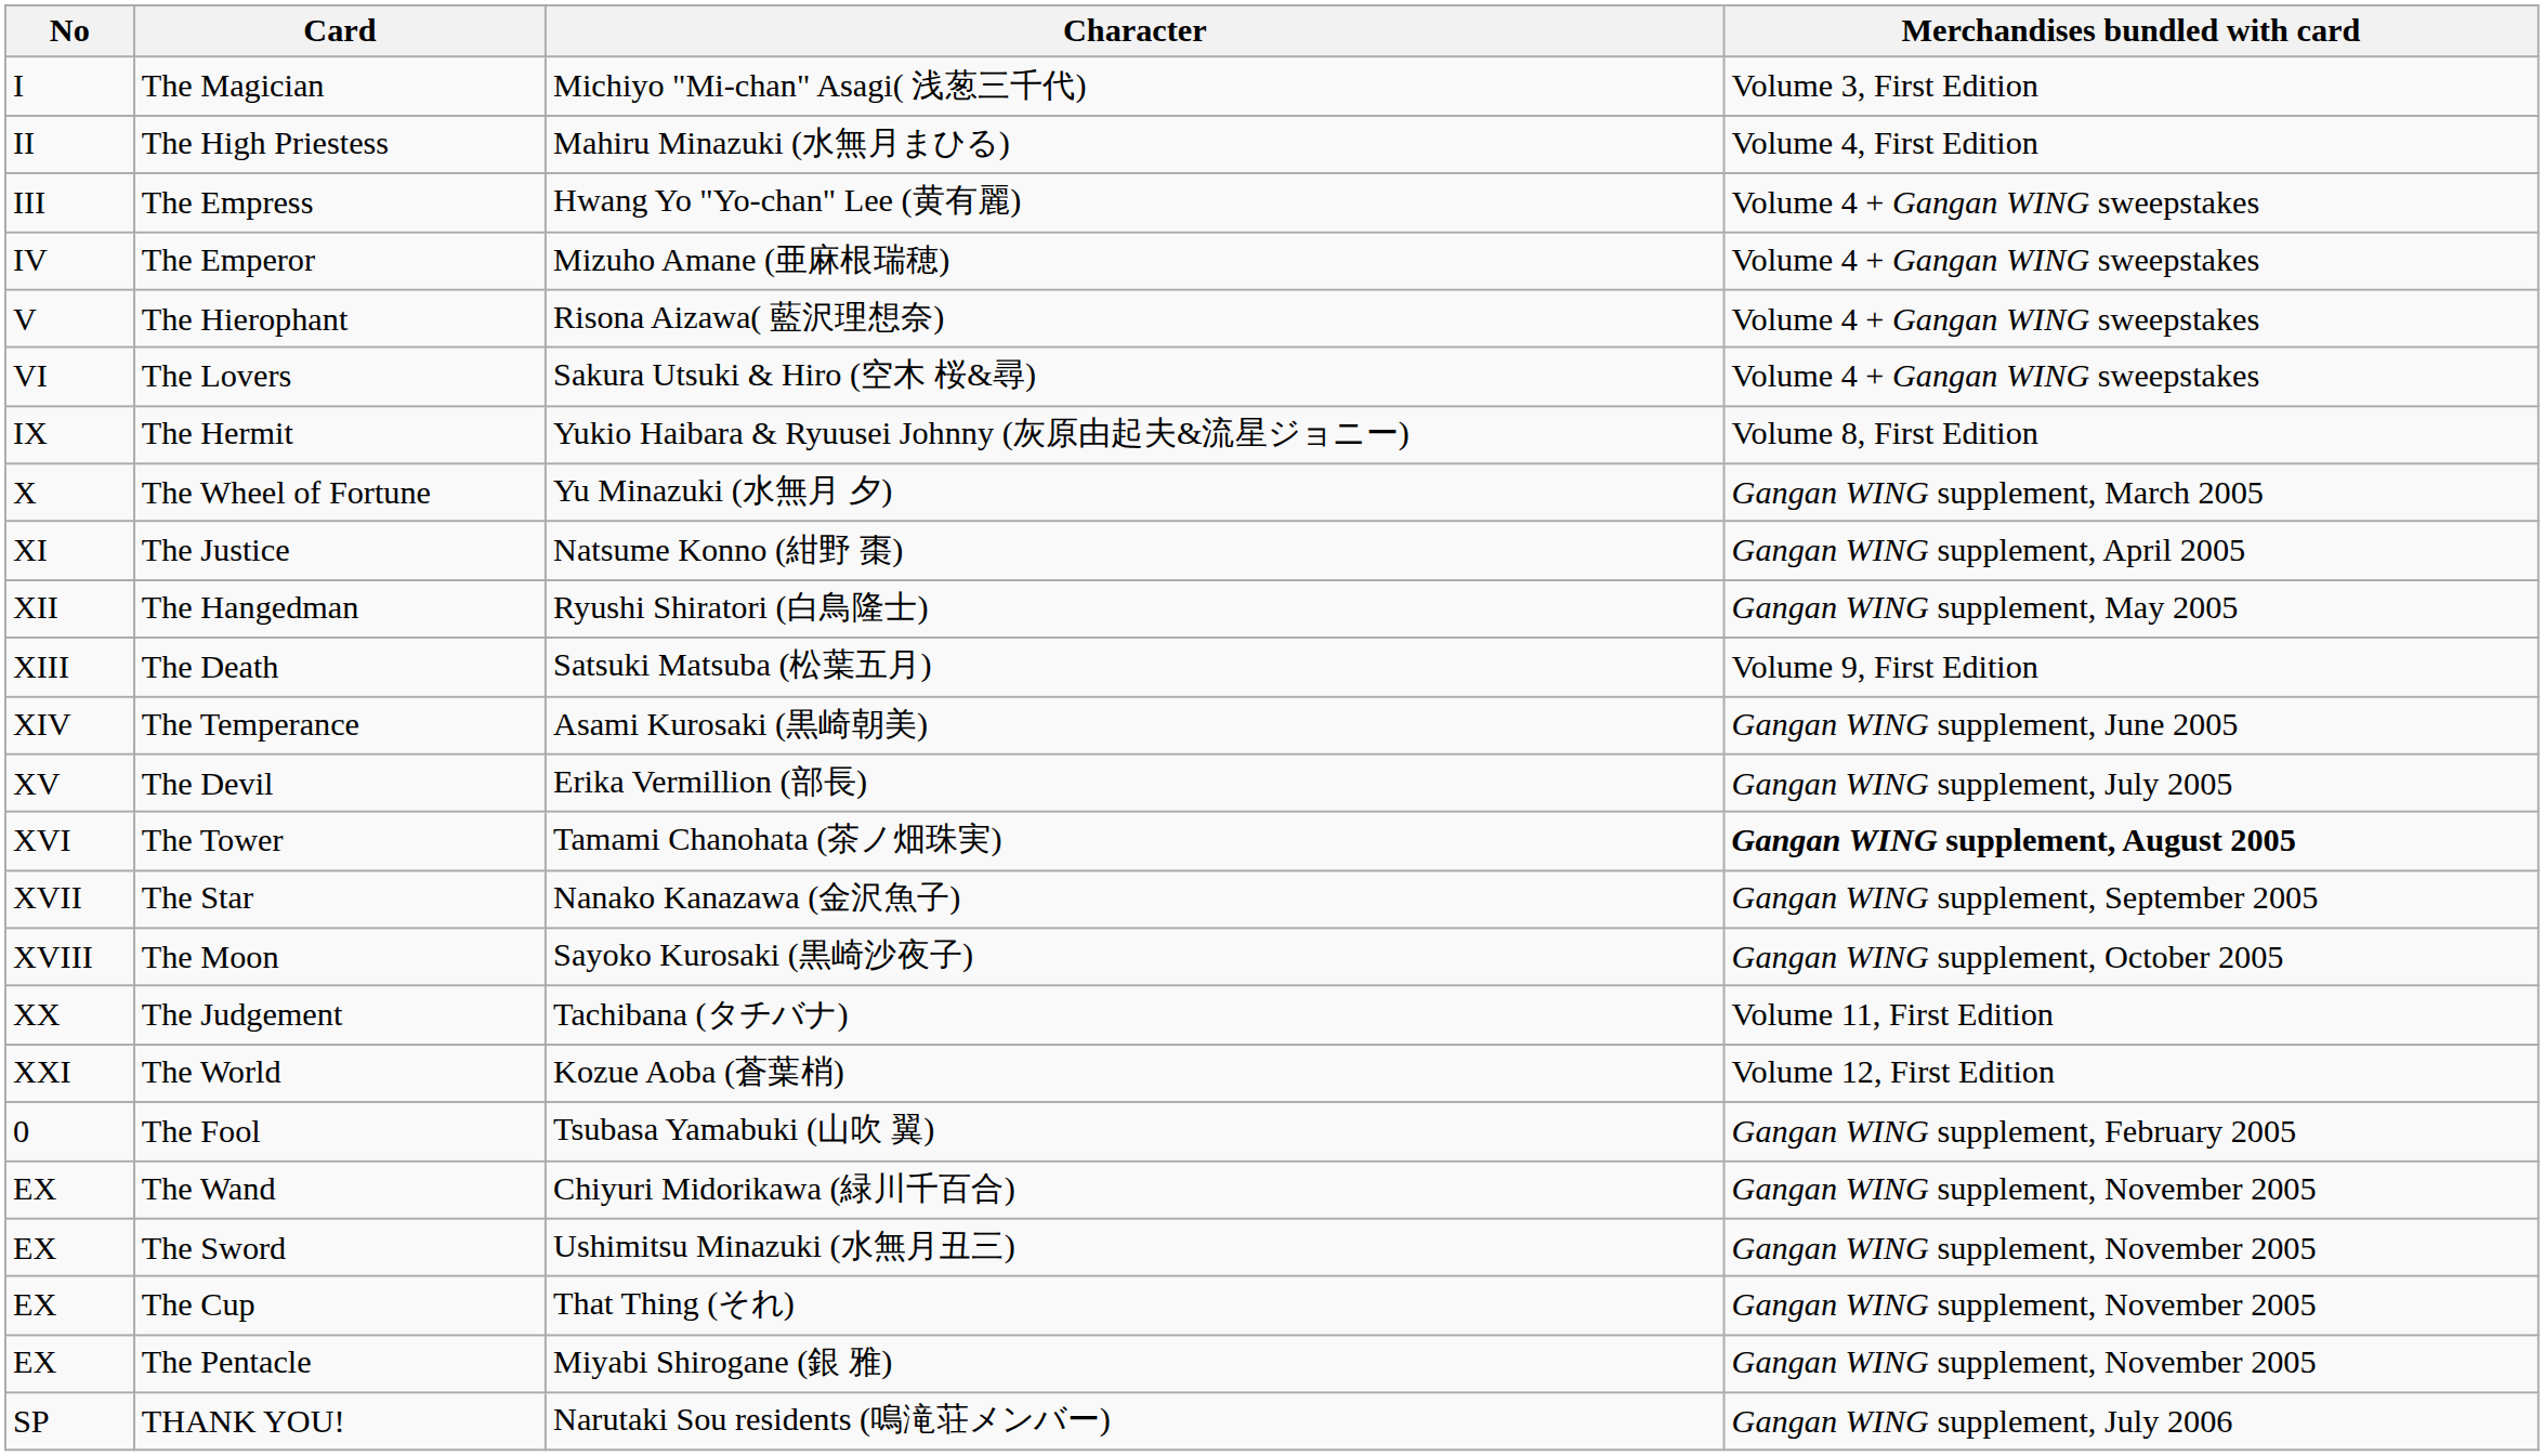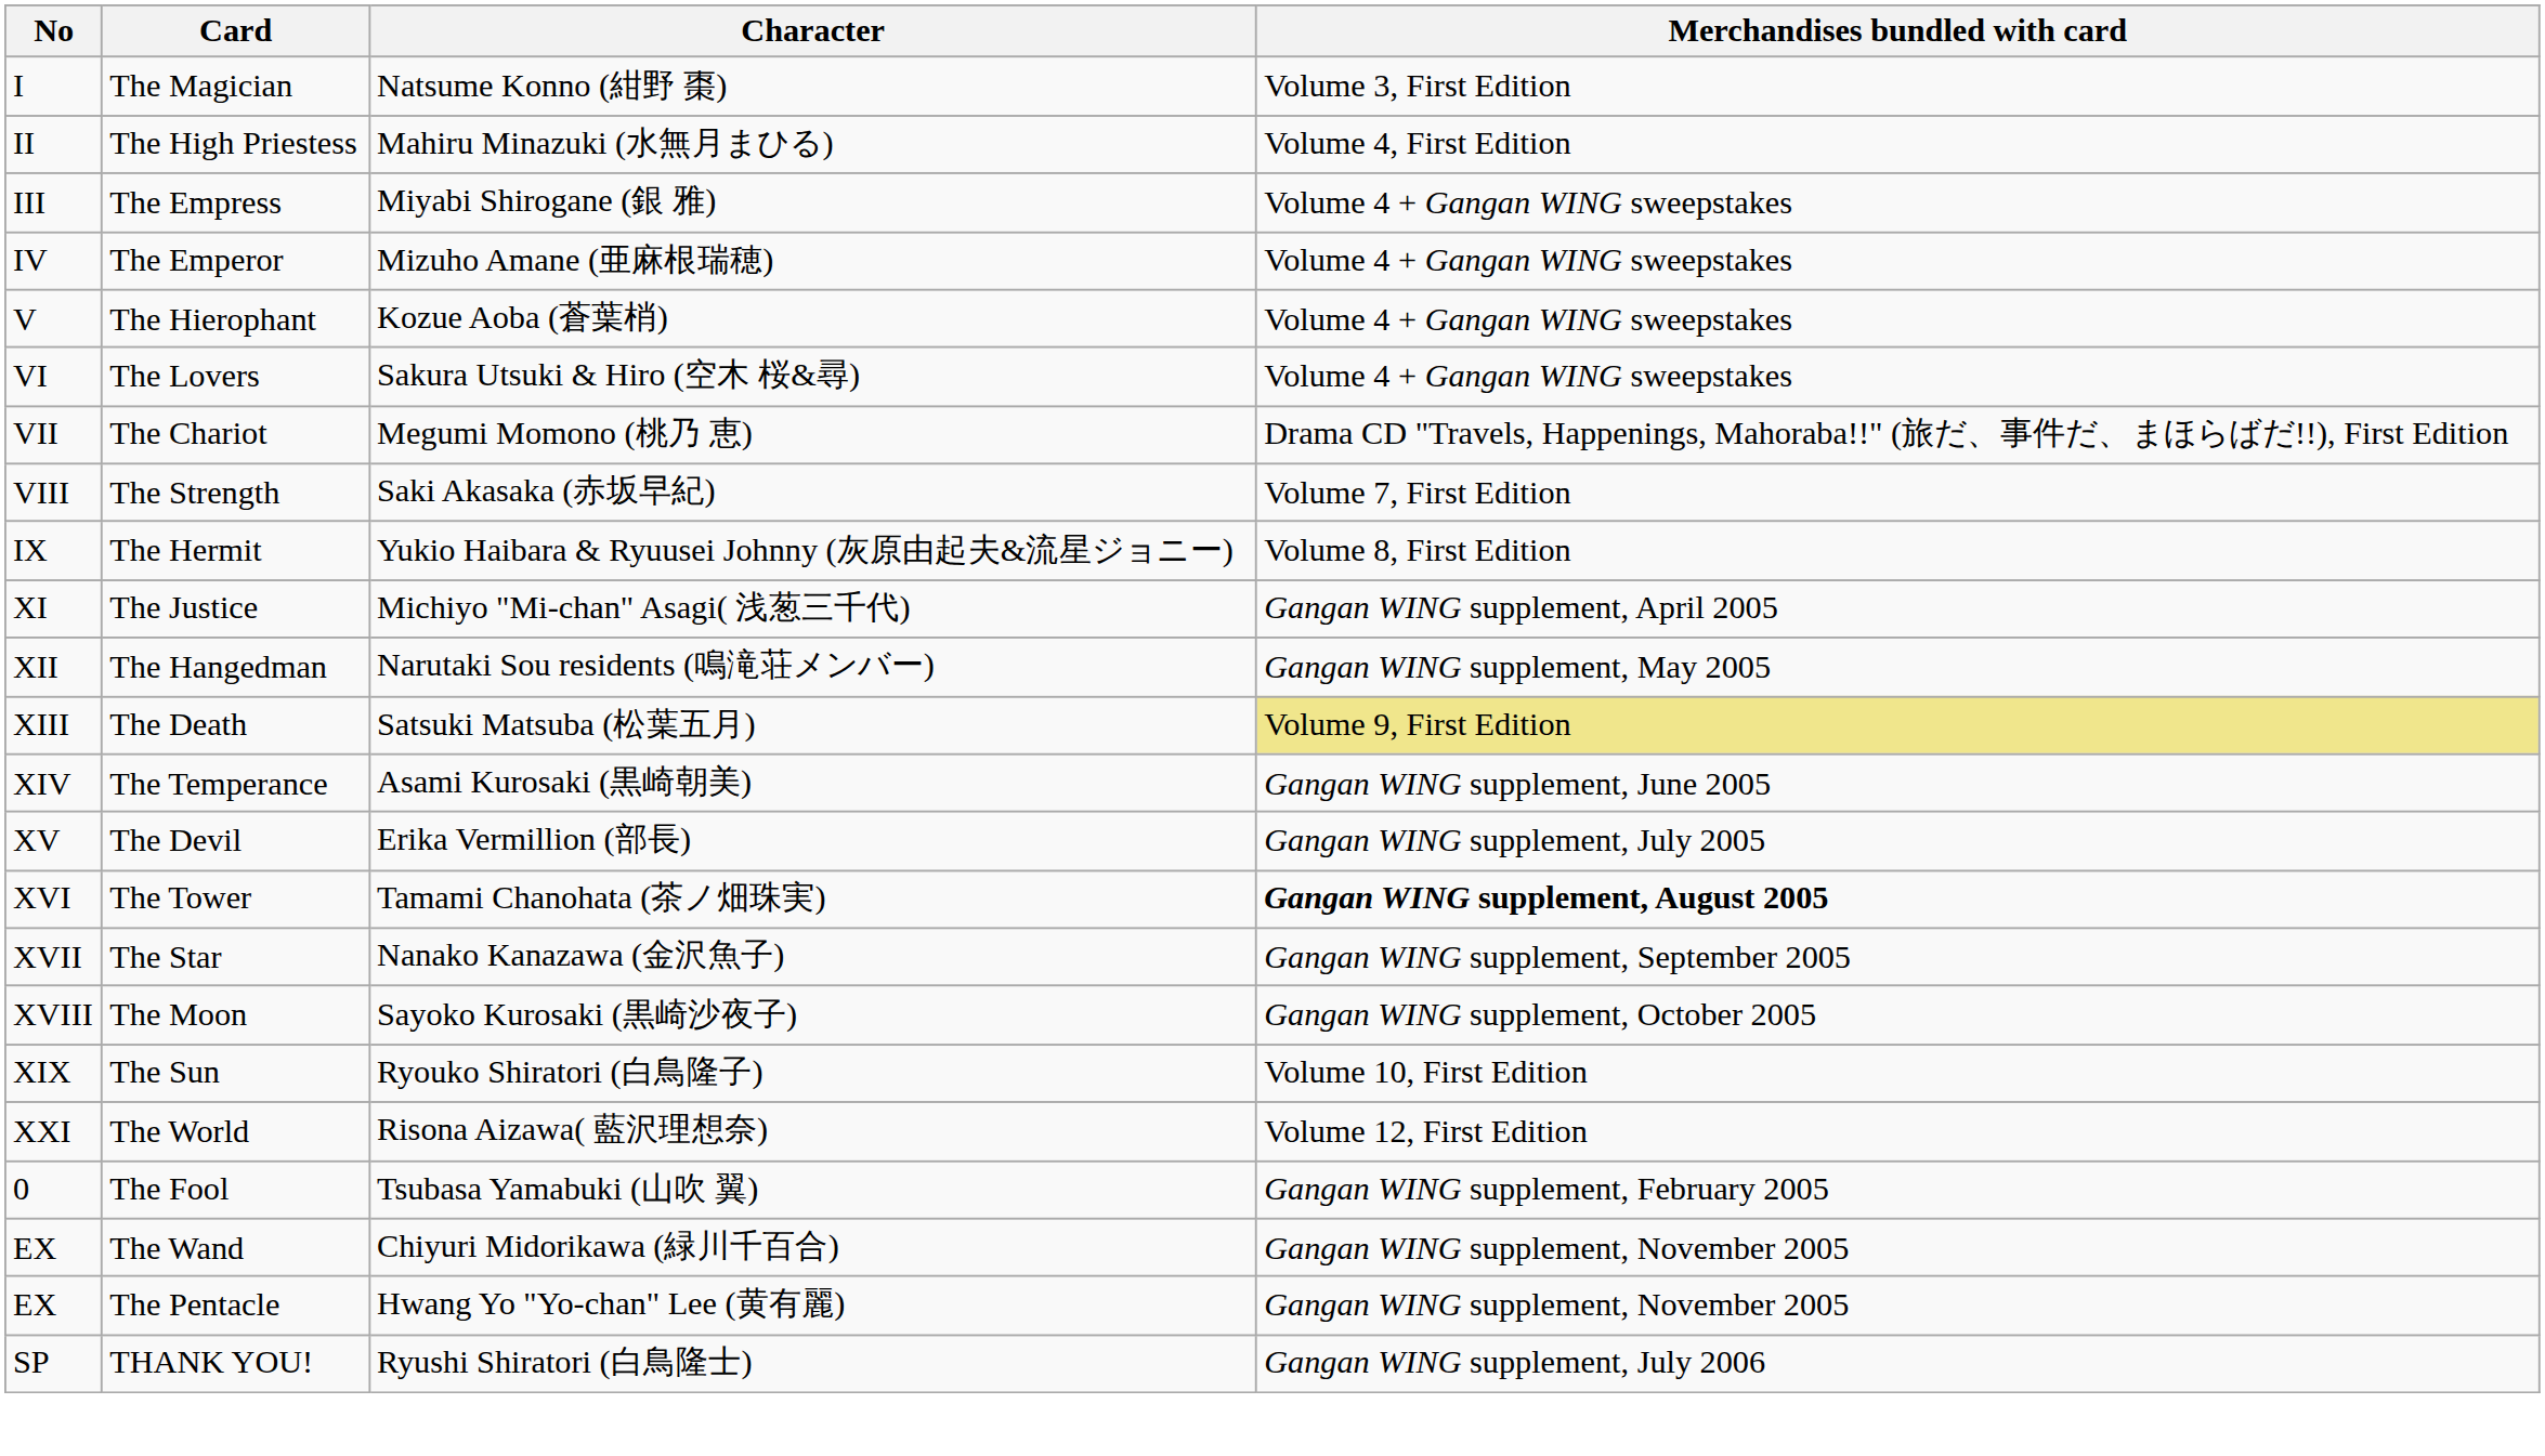The Magician | Character: Michiyo "Mi-chan" Asagi( 浅葱三千代) -> Natsume Konno (紺野 棗)
The Empress | Character: Hwang Yo "Yo-chan" Lee (黄有麗) -> Miyabi Shirogane (銀 雅)
The Hierophant | Character: Risona Aizawa( 藍沢理想奈) -> Kozue Aoba (蒼葉梢)
+ row: VII | The Chariot | Megumi Momono (桃乃 恵) | Drama CD "Travels, Happenings, Mahoraba!!" (旅だ、事件だ、まほらばだ!!), First Edition
+ row: VIII | The Strength | Saki Akasaka (赤坂早紀) | Volume 7, First Edition
- row: X | The Wheel of Fortune | Yu Minazuki (水無月 夕) | Gangan WING supplement, March 2005
The Justice | Character: Natsume Konno (紺野 棗) -> Michiyo "Mi-chan" Asagi( 浅葱三千代)
The Hangedman | Character: Ryushi Shiratori (白鳥隆士) -> Narutaki Sou residents (鳴滝荘メンバー)
The Death | Merchandises bundled with card: no background -> khaki background
+ row: XIX | The Sun | Ryouko Shiratori (白鳥隆子) | Volume 10, First Edition
- row: XX | The Judgement | Tachibana (タチバナ) | Volume 11, First Edition
The World | Character: Kozue Aoba (蒼葉梢) -> Risona Aizawa( 藍沢理想奈)
- row: EX | The Sword | Ushimitsu Minazuki (水無月丑三) | Gangan WING supplement, November 2005
- row: EX | The Cup | That Thing (それ) | Gangan WING supplement, November 2005
The Pentacle | Character: Miyabi Shirogane (銀 雅) -> Hwang Yo "Yo-chan" Lee (黄有麗)
THANK YOU! | Character: Narutaki Sou residents (鳴滝荘メンバー) -> Ryushi Shiratori (白鳥隆士)
